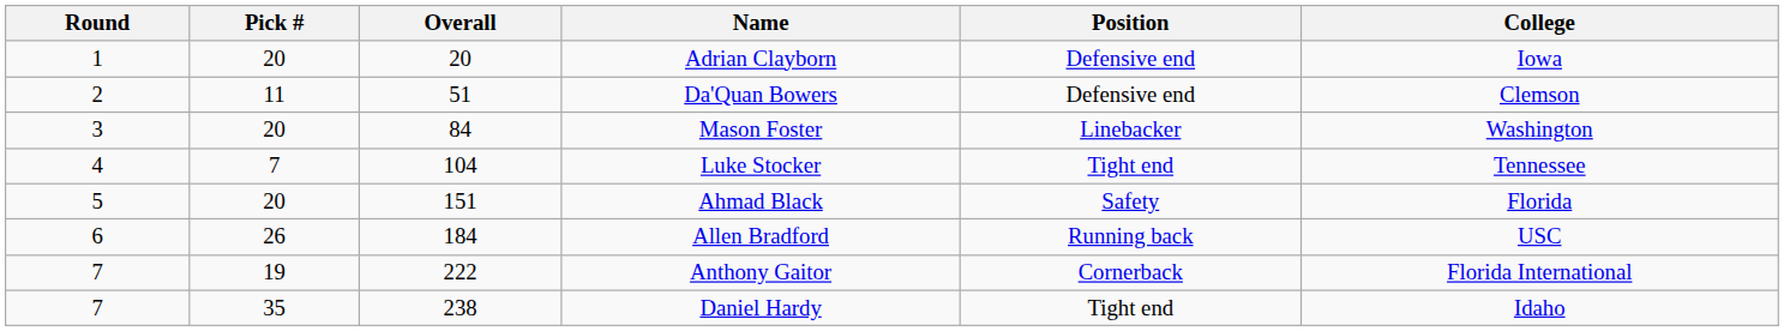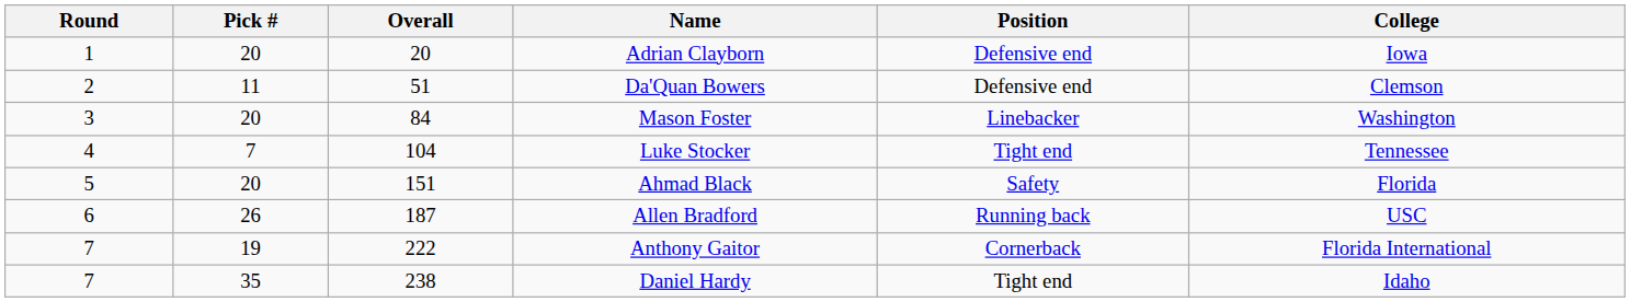Allen Bradford | Overall: 184 -> 187
